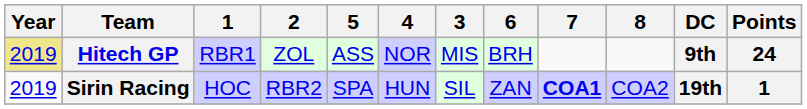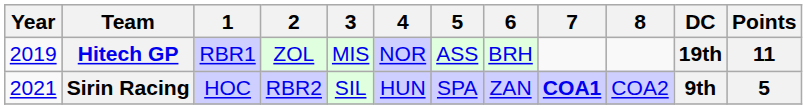columns swapped: 3 <-> 5
Hitech GP | Year: khaki background -> no background
Hitech GP | DC: 9th -> 19th
Hitech GP | Points: 24 -> 11
Sirin Racing | Year: 2019 -> 2021
Sirin Racing | DC: 19th -> 9th
Sirin Racing | Points: 1 -> 5
